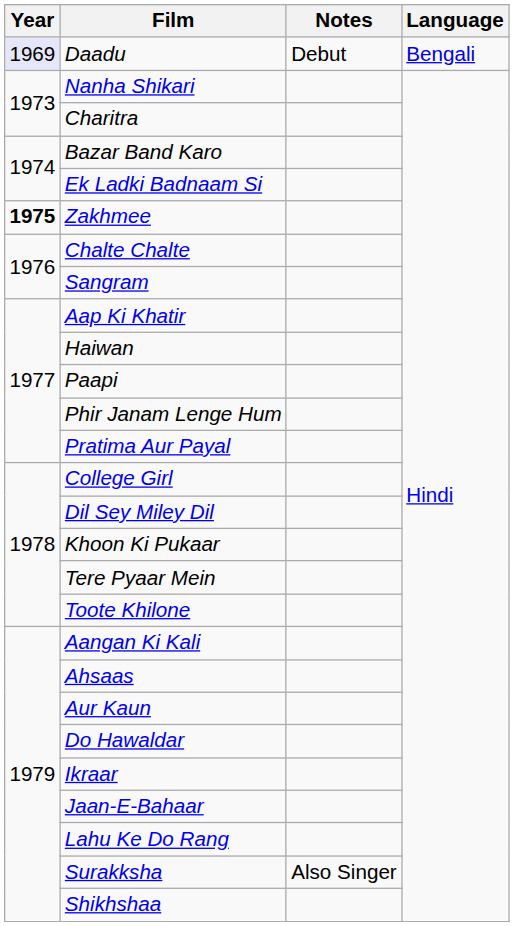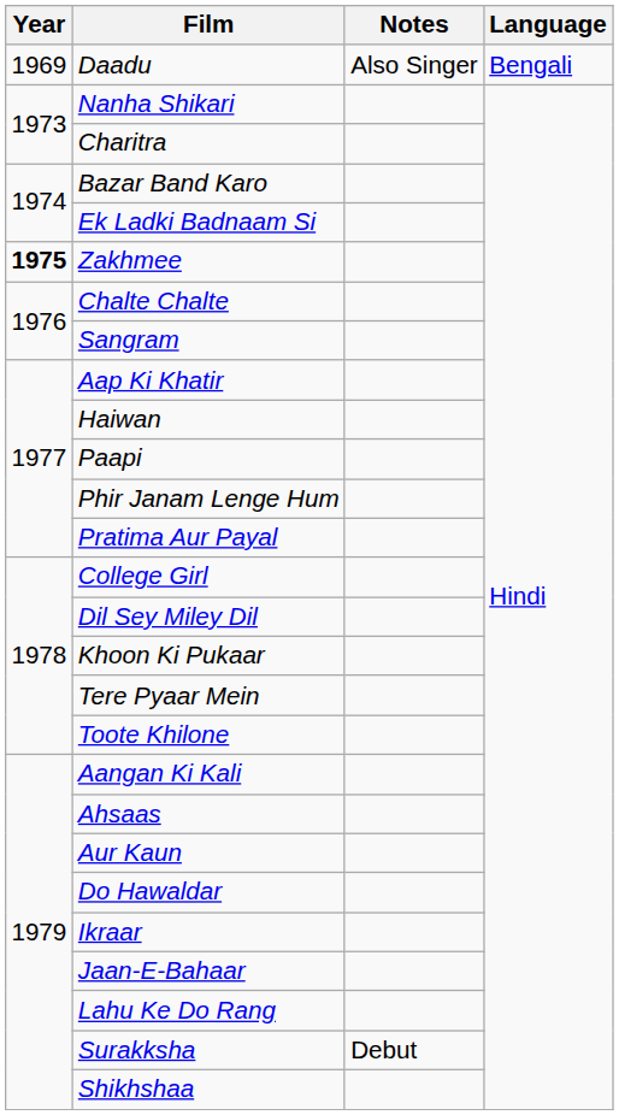Daadu | Year: lavender background -> no background
Daadu | Notes: Debut -> Also Singer
Surakksha | Notes: Also Singer -> Debut
